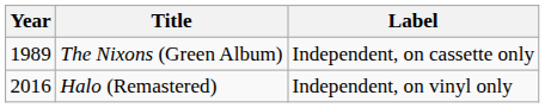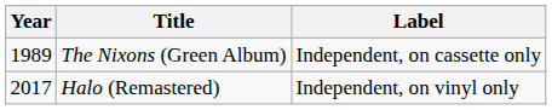Halo (Remastered) | Year: 2016 -> 2017
